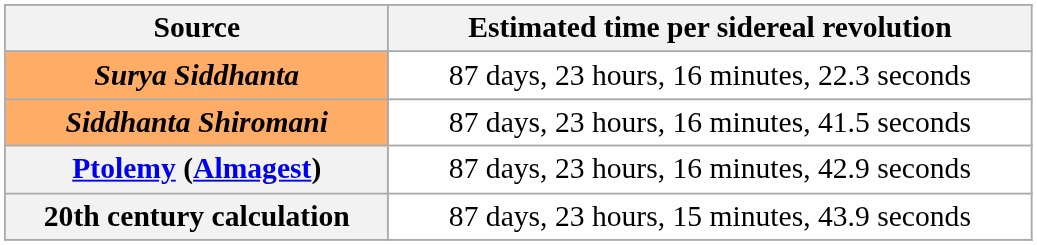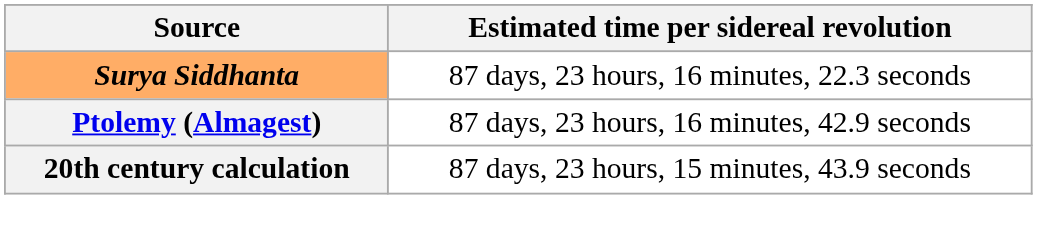- row: Siddhanta Shiromani | 87 days, 23 hours, 16 minutes, 41.5 seconds
